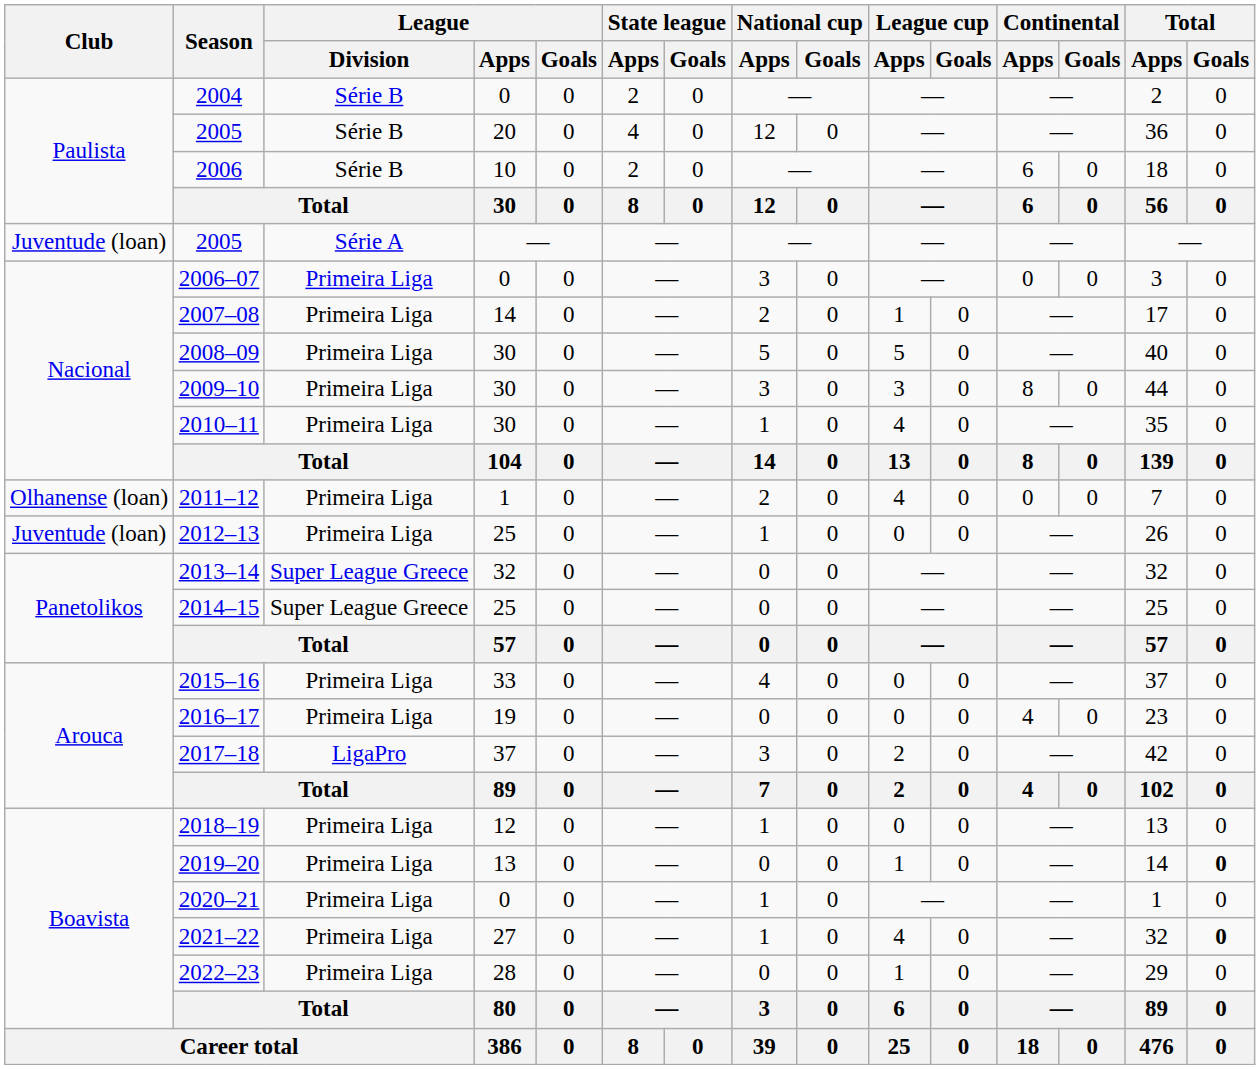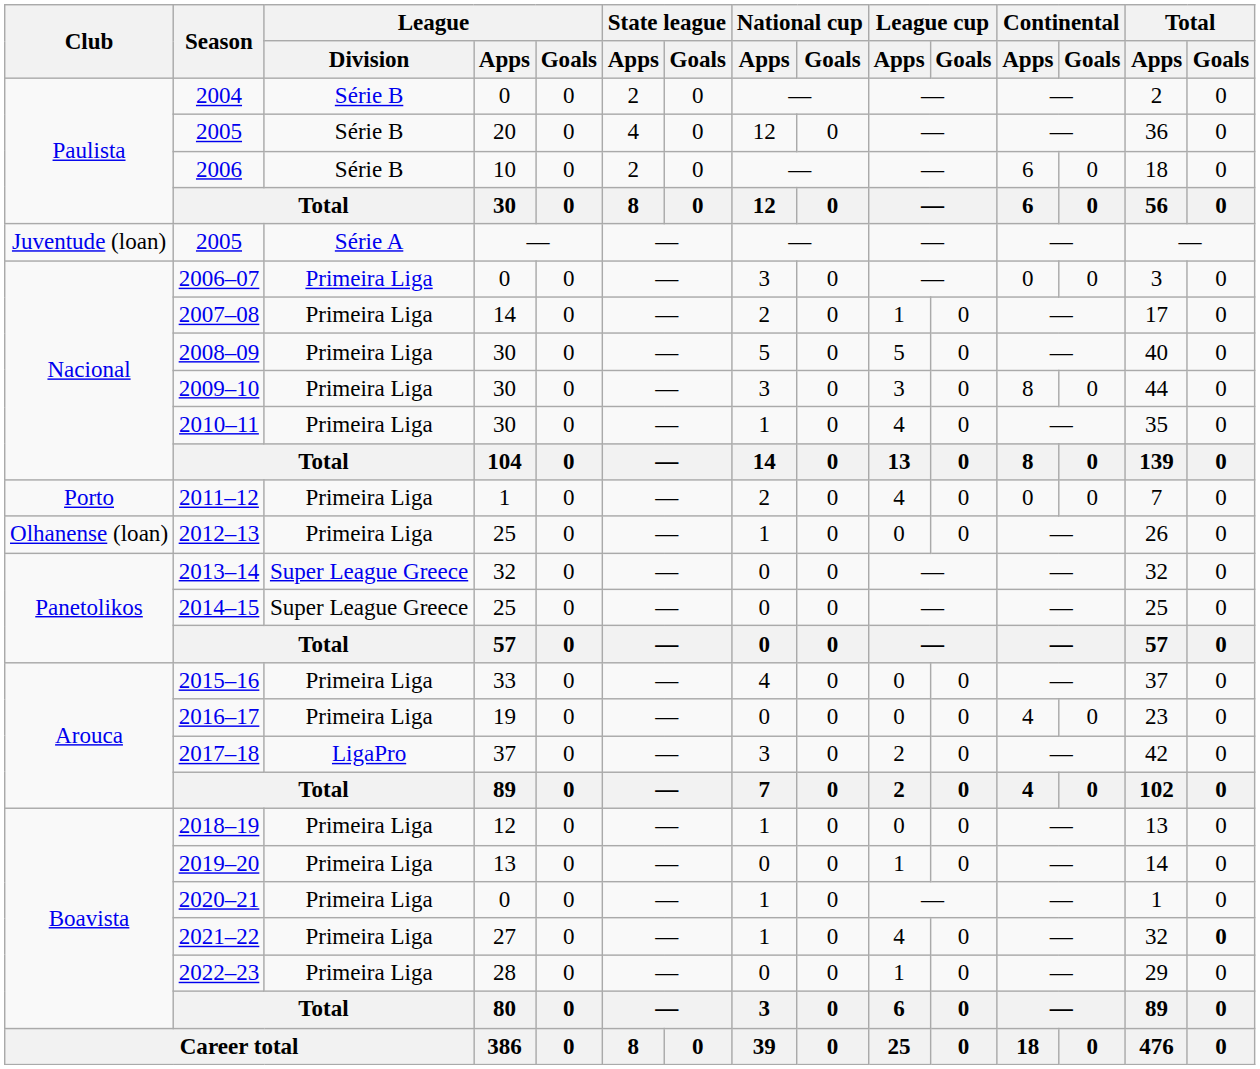2011–12 | Club: Olhanense (loan) -> Porto
2012–13 | Club: Juventude (loan) -> Olhanense (loan)
2019–20 | Total / Goals: bold -> normal
